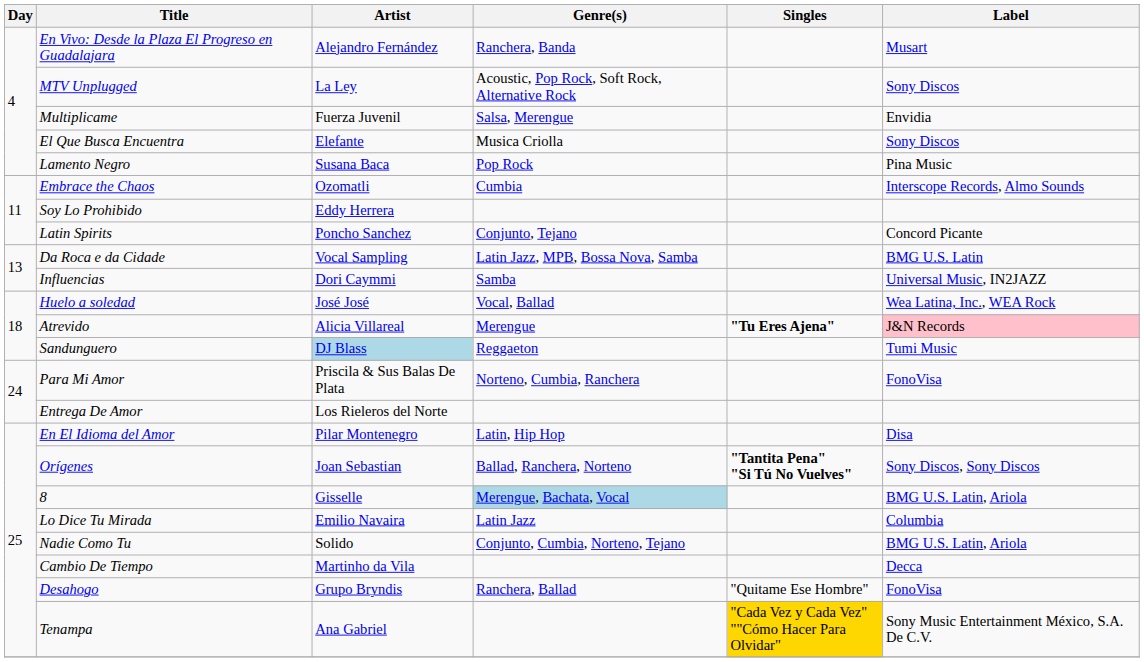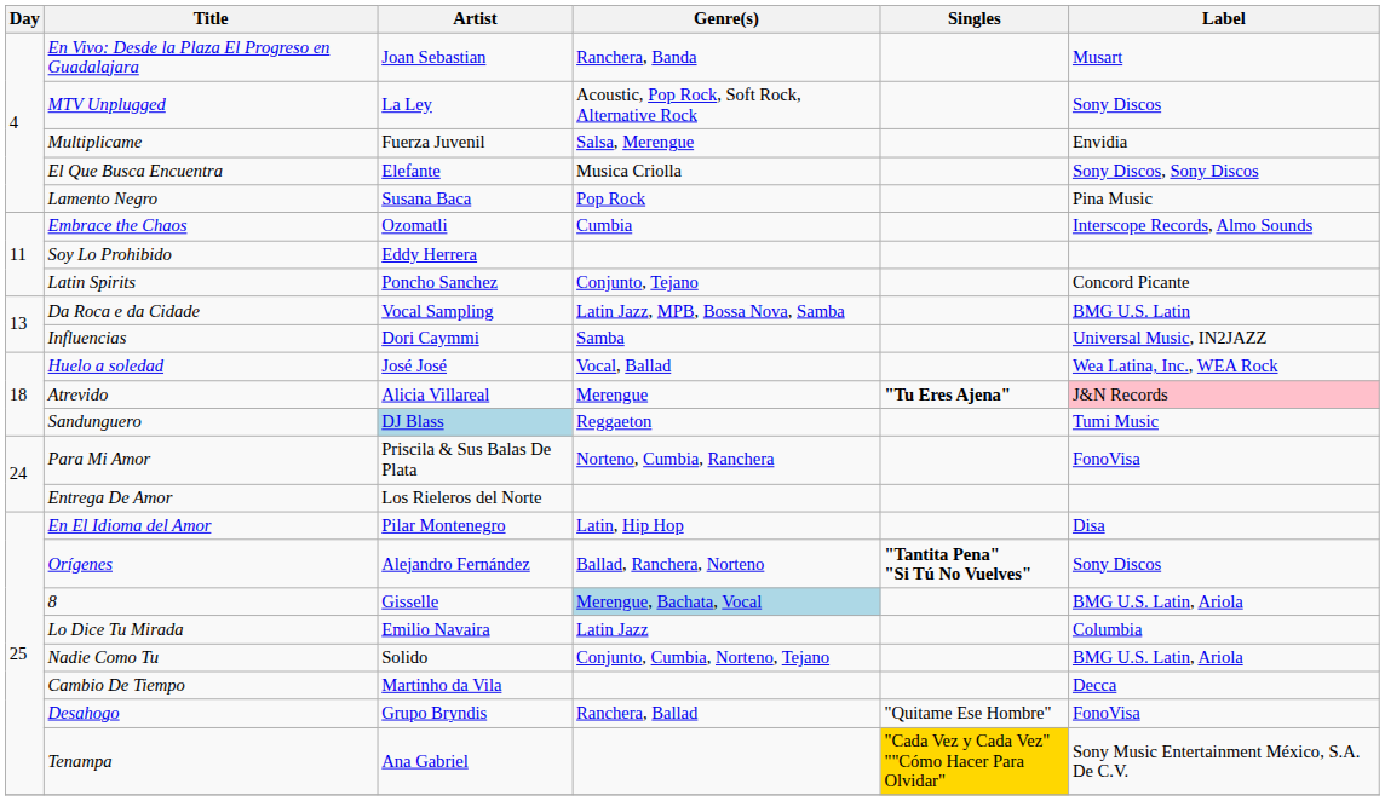En Vivo: Desde la Plaza El Progreso en Guadalajara | Artist: Alejandro Fernández -> Joan Sebastian
El Que Busca Encuentra | Label: Sony Discos -> Sony Discos, Sony Discos
Orígenes | Artist: Joan Sebastian -> Alejandro Fernández
Orígenes | Label: Sony Discos, Sony Discos -> Sony Discos
